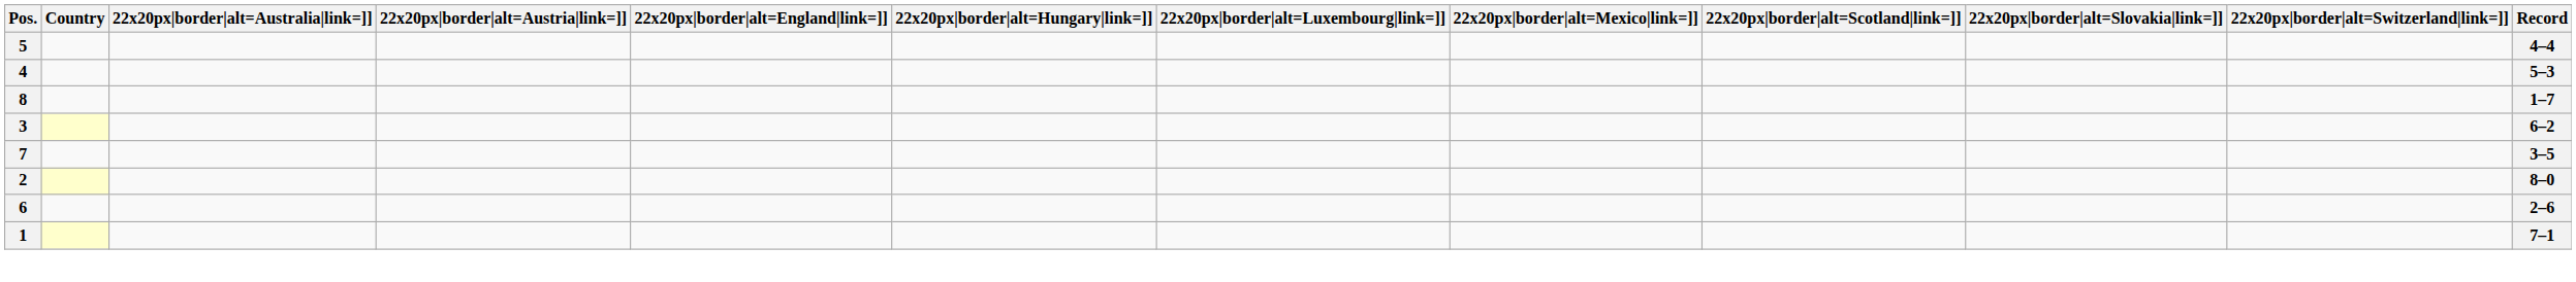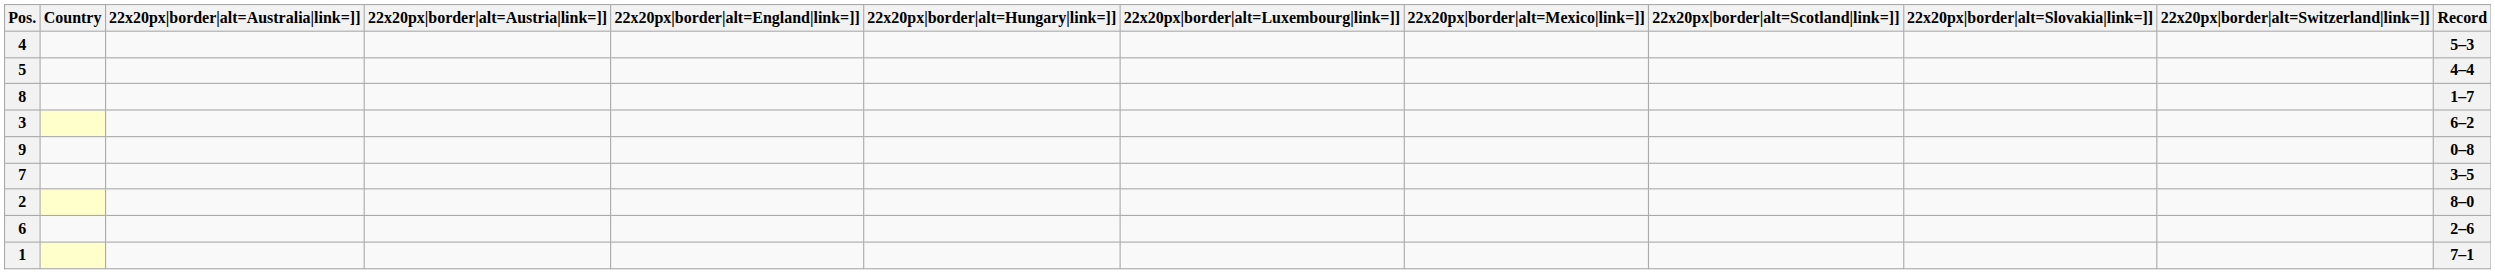rows swapped: 4 <-> 5
+ row: 9 | 0–8
